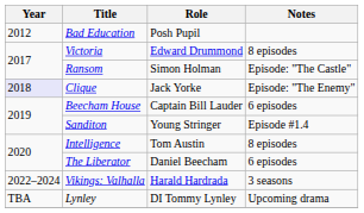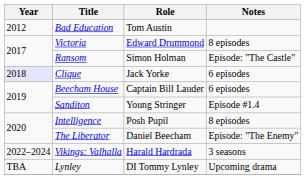Bad Education | Role: Posh Pupil -> Tom Austin
Clique | Notes: Episode: "The Enemy" -> 6 episodes
Intelligence | Role: Tom Austin -> Posh Pupil
The Liberator | Notes: 6 episodes -> Episode: "The Enemy"
